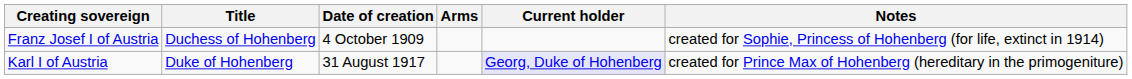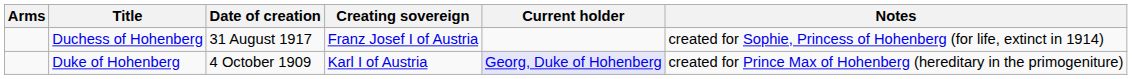columns swapped: Arms <-> Creating sovereign
Duchess of Hohenberg | Date of creation: 4 October 1909 -> 31 August 1917
Duke of Hohenberg | Date of creation: 31 August 1917 -> 4 October 1909
